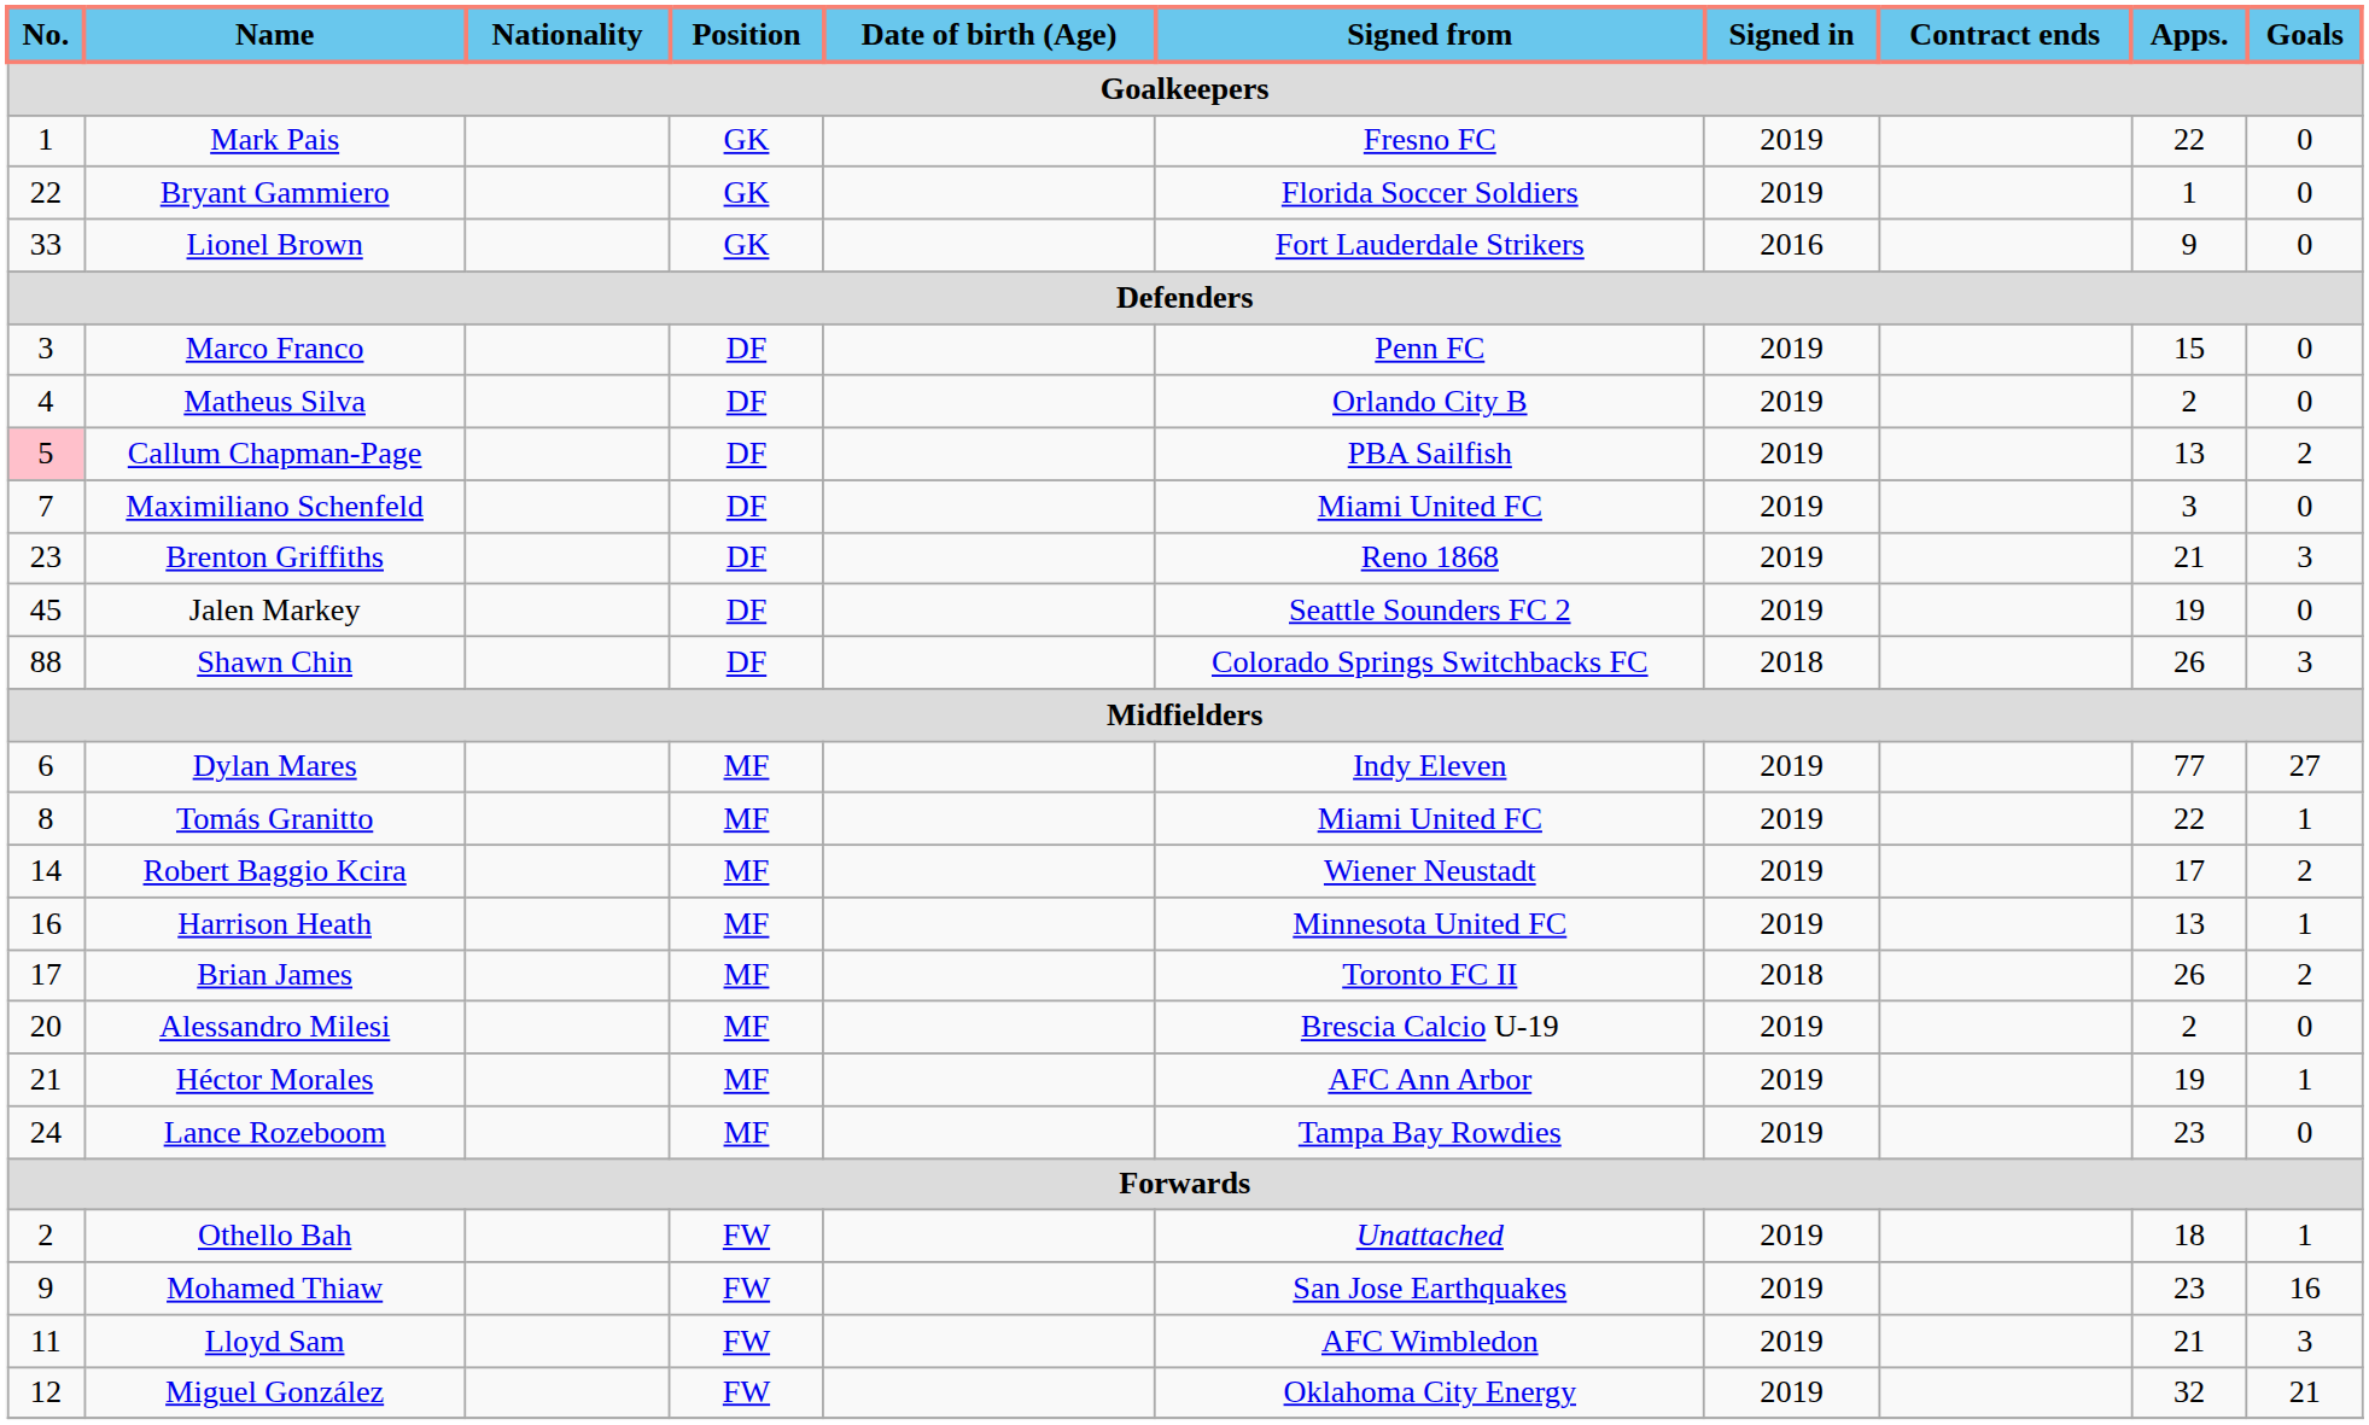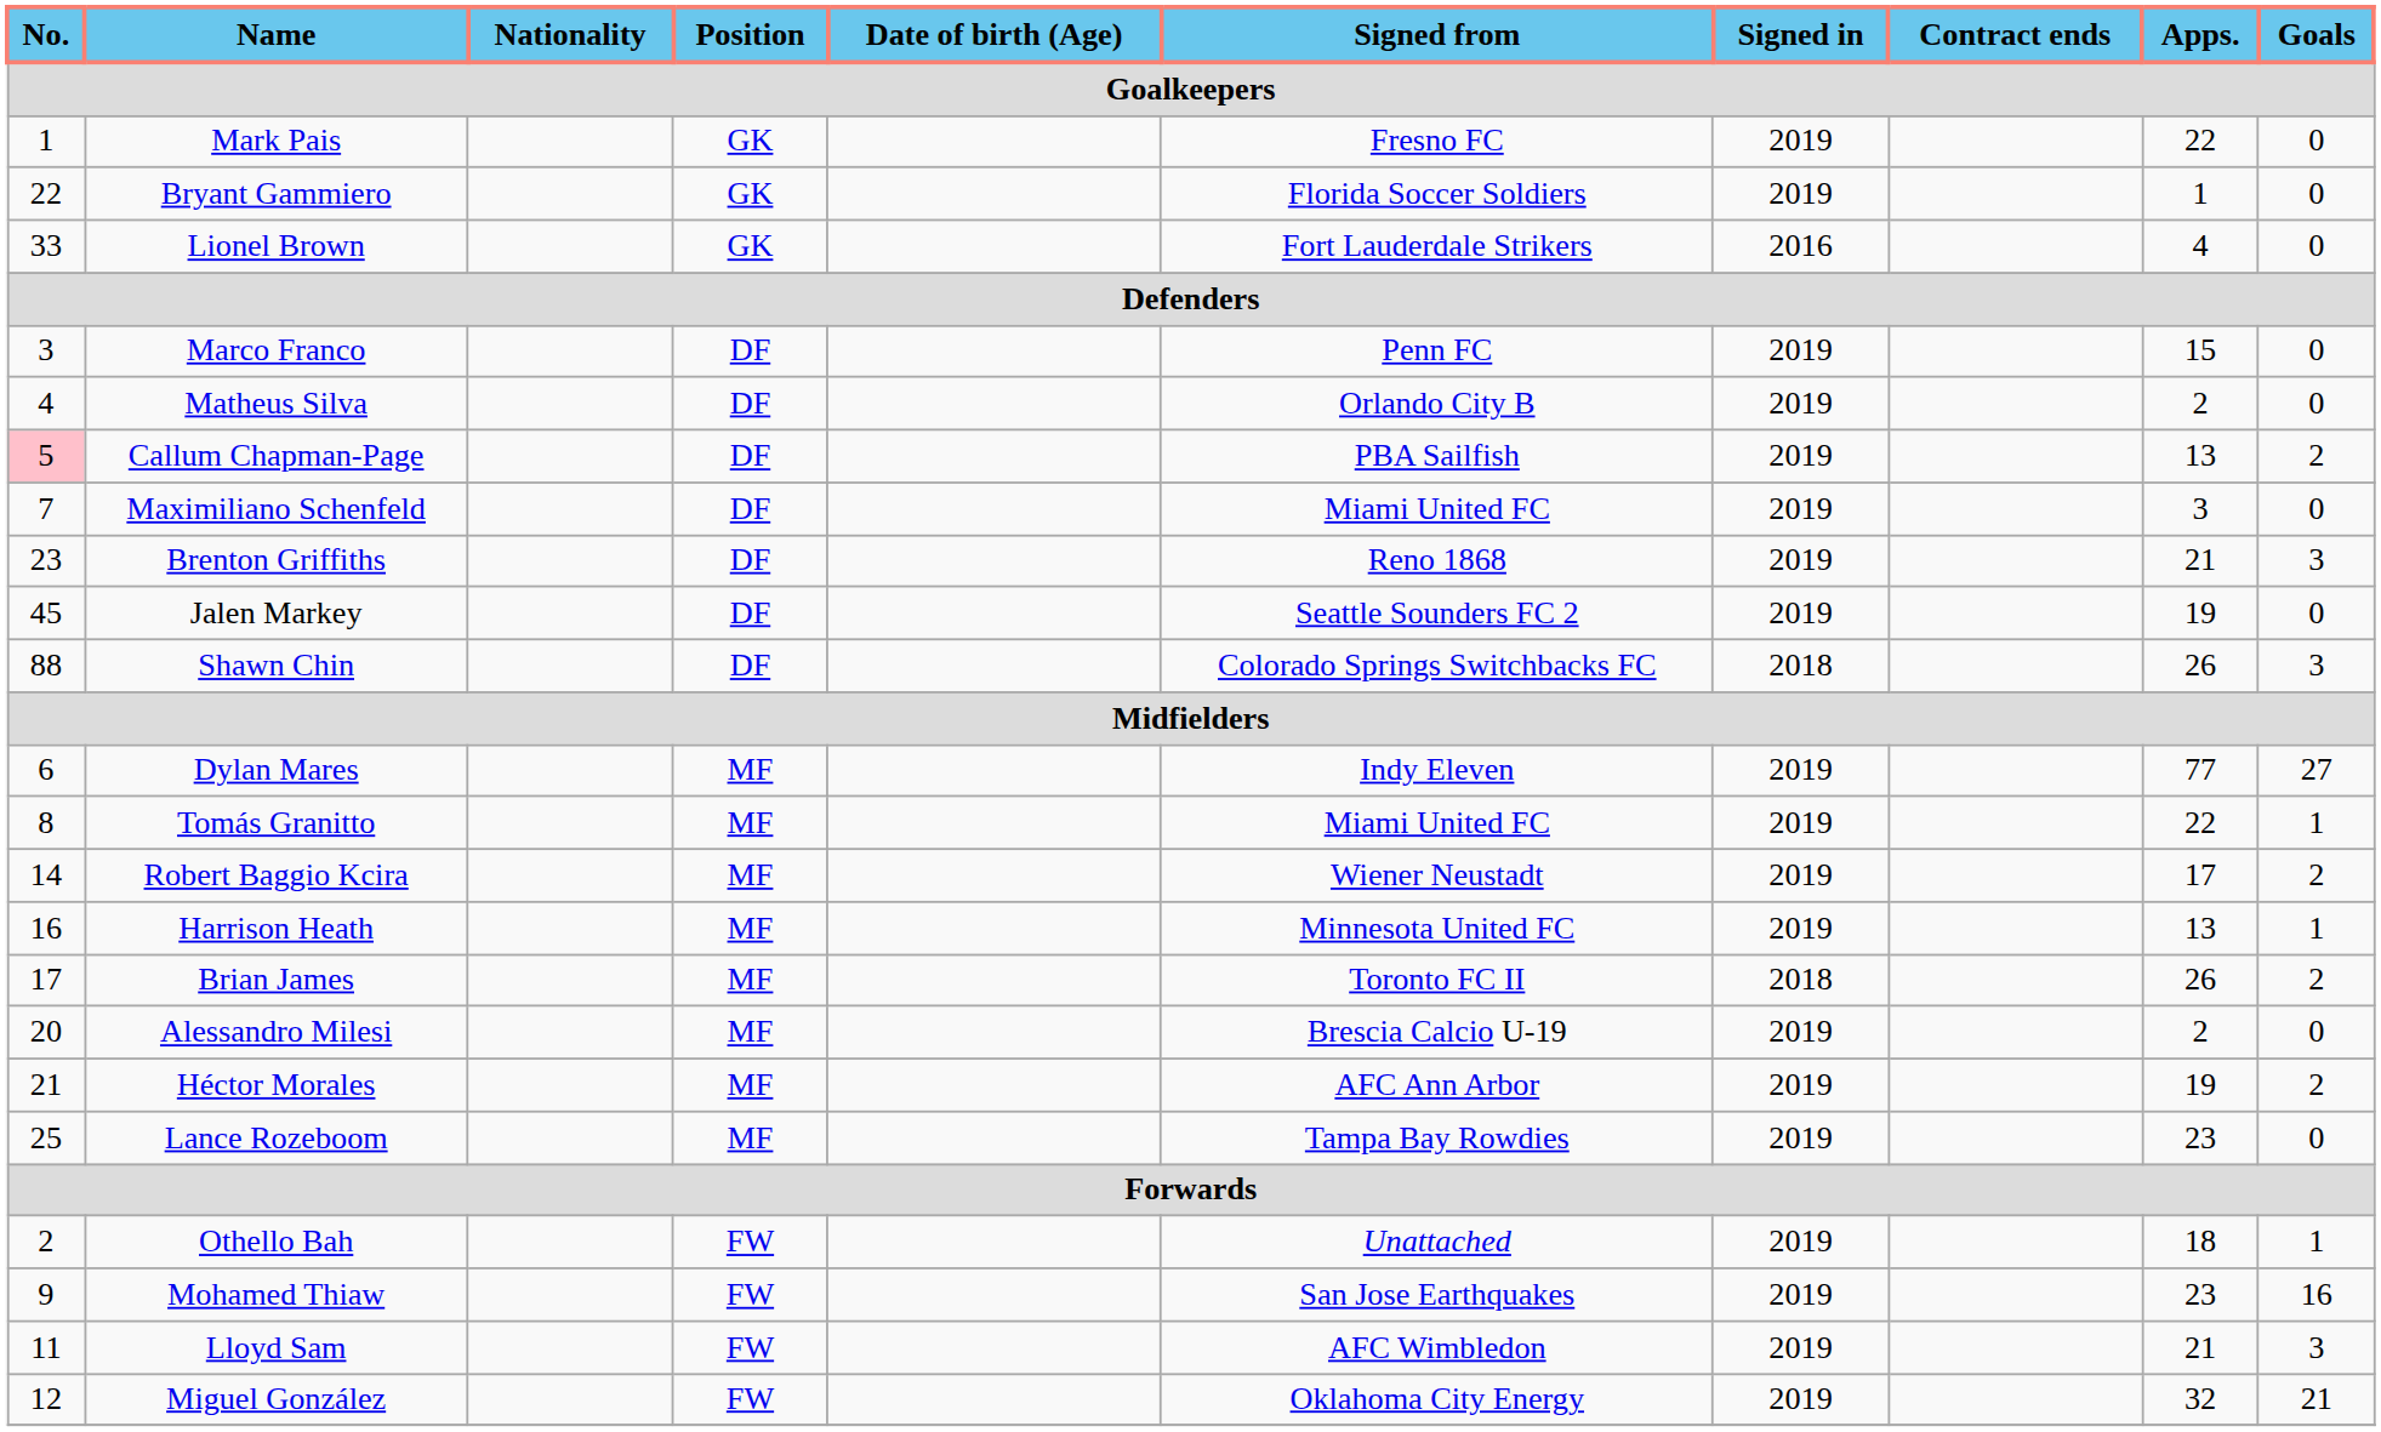Lionel Brown | Apps.: 9 -> 4
Héctor Morales | Goals: 1 -> 2
Lance Rozeboom | No.: 24 -> 25
